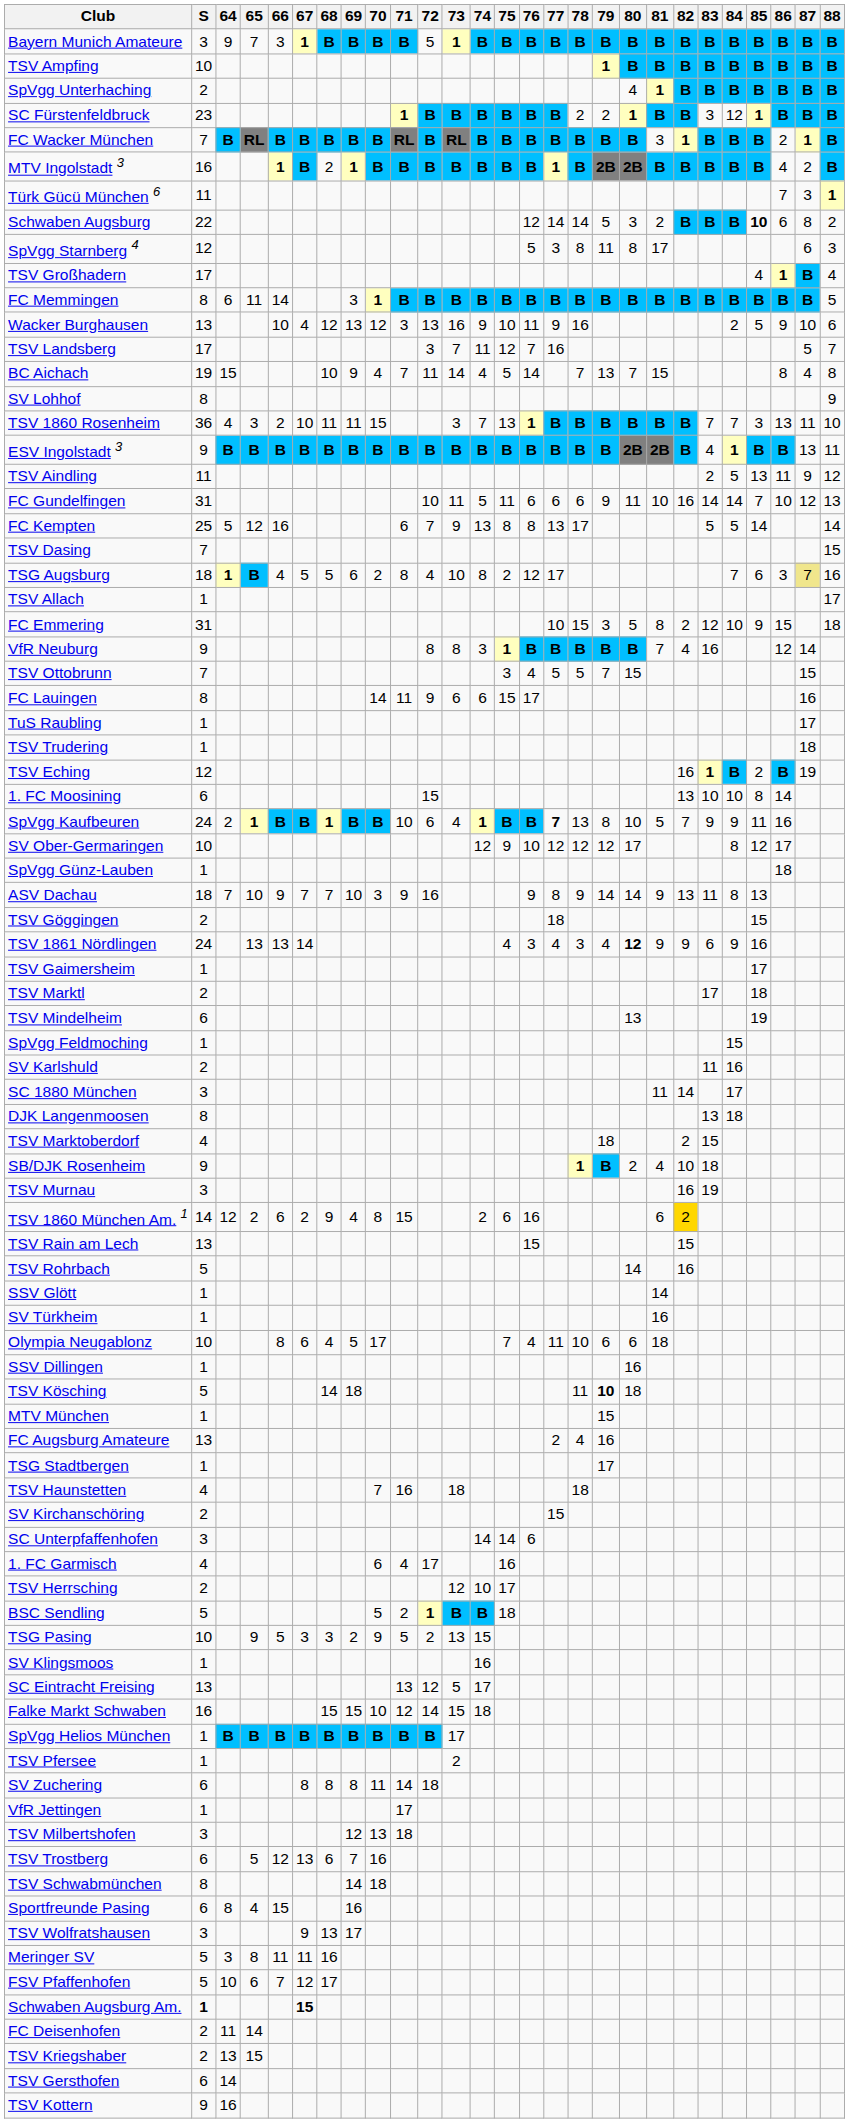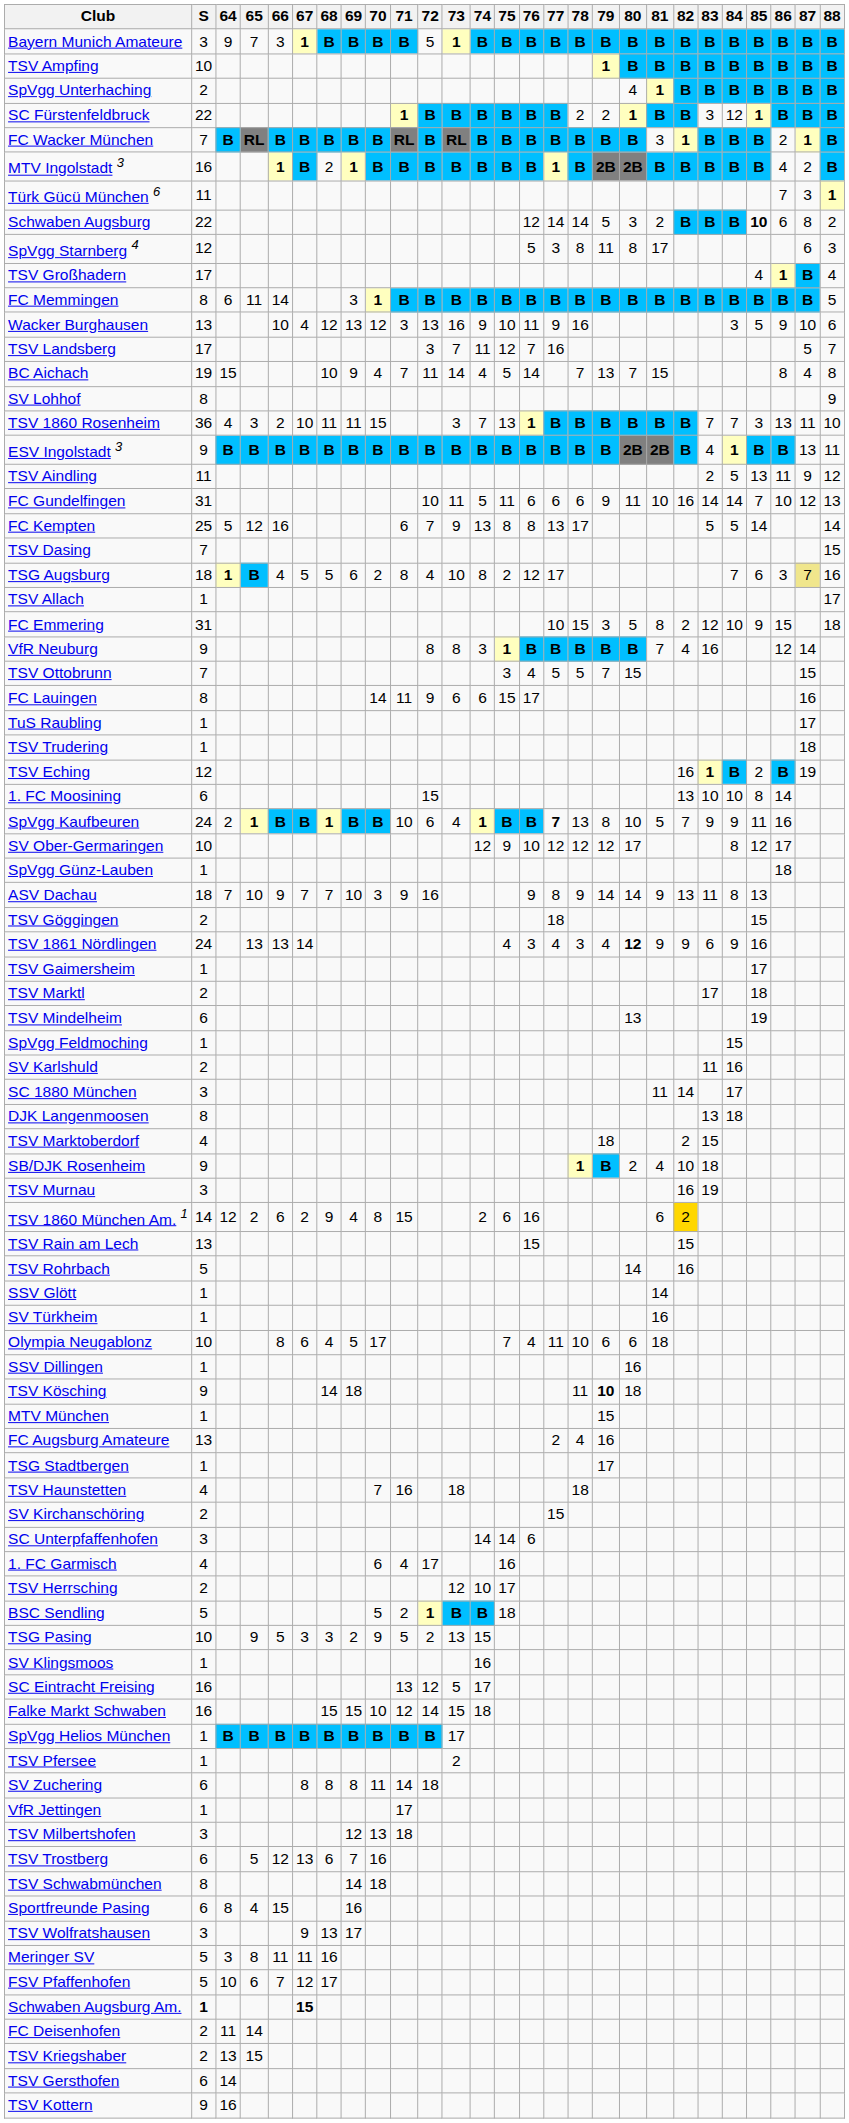SC Fürstenfeldbruck | S: 23 -> 22
Wacker Burghausen | 84: 2 -> 3
TSV Kösching | S: 5 -> 9
SC Eintracht Freising | S: 13 -> 16
